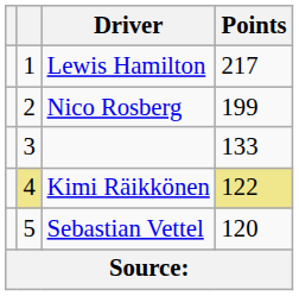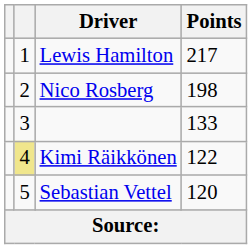Nico Rosberg | Points: 199 -> 198
Kimi Räikkönen | Points: khaki background -> no background
